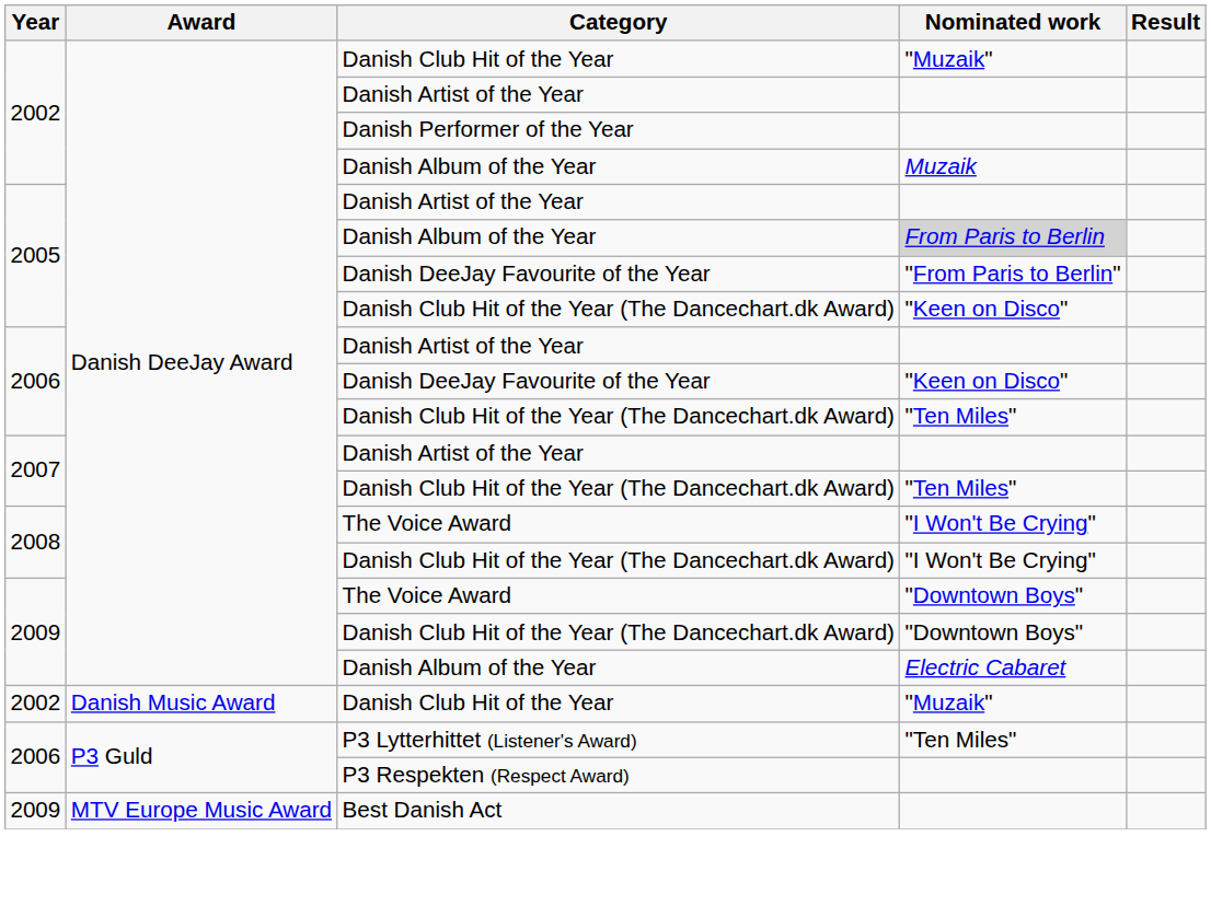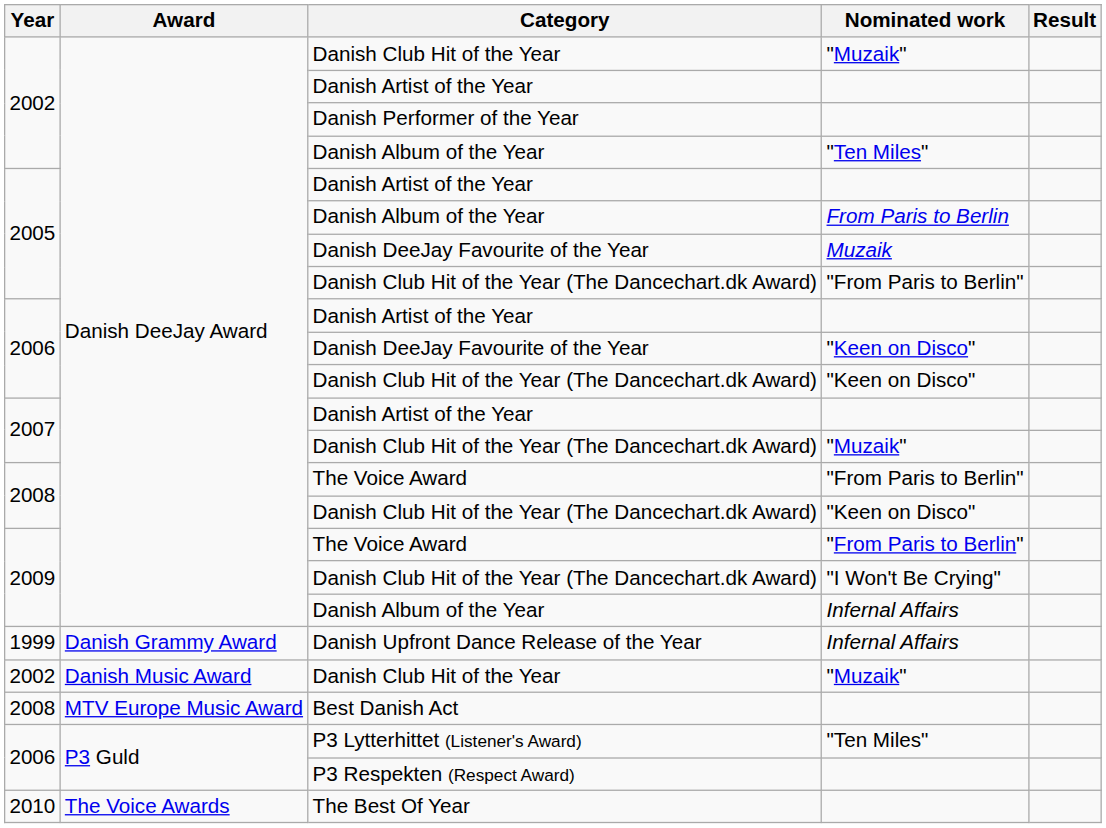2002 / Danish Album of the Year | Nominated work: Muzaik -> "Ten Miles"
2005 / Danish Album of the Year | Nominated work: lightgrey background -> no background
2005 / Danish DeeJay Favourite of the Year | Nominated work: "From Paris to Berlin" -> Muzaik
2005 / Danish Club Hit of the Year (The Dancechart.dk Award) | Nominated work: "Keen on Disco" -> "From Paris to Berlin"
2006 / Danish Club Hit of the Year (The Dancechart.dk Award) | Nominated work: "Ten Miles" -> "Keen on Disco"
2007 / Danish Club Hit of the Year (The Dancechart.dk Award) | Nominated work: "Ten Miles" -> "Muzaik"
2008 / The Voice Award | Nominated work: "I Won't Be Crying" -> "From Paris to Berlin"
2008 / Danish Club Hit of the Year (The Dancechart.dk Award) | Nominated work: "I Won't Be Crying" -> "Keen on Disco"
2009 / The Voice Award | Nominated work: "Downtown Boys" -> "From Paris to Berlin"
2009 / Danish Club Hit of the Year (The Dancechart.dk Award) | Nominated work: "Downtown Boys" -> "I Won't Be Crying"
2009 / Danish Album of the Year | Nominated work: Electric Cabaret -> Infernal Affairs
+ row: 1999 | Danish Grammy Award | Danish Upfront Dance Release of the Year | Infernal Affairs
+ row: 2008 | MTV Europe Music Award | Best Danish Act
- row: 2009 | MTV Europe Music Award | Best Danish Act
+ row: 2010 | The Voice Awards | The Best Of Year
